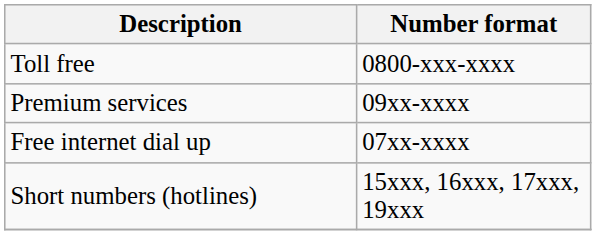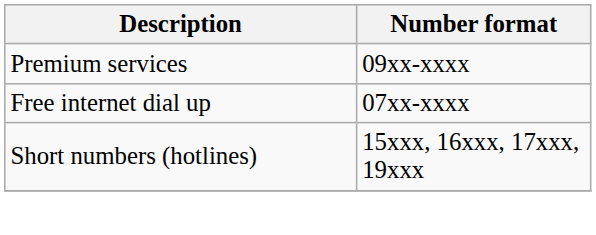- row: Toll free | 0800-xxx-xxxx
